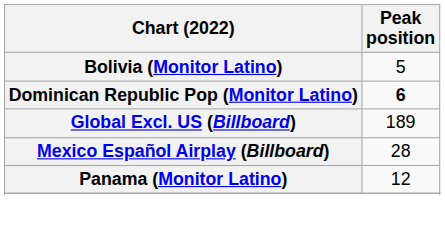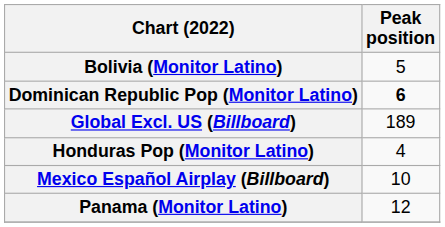+ row: Honduras Pop (Monitor Latino) | 4
Mexico Español Airplay (Billboard) | Peak position: 28 -> 10
